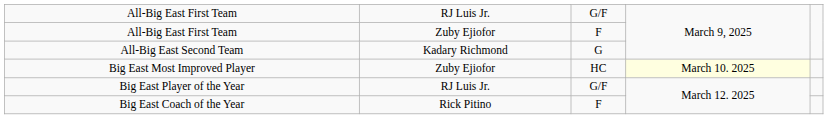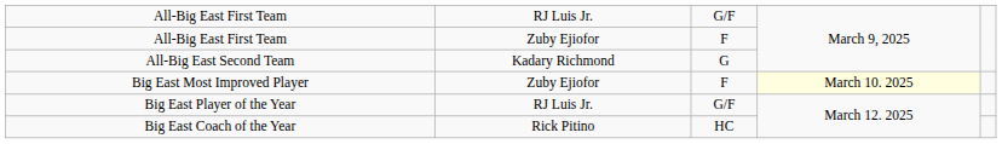Big East Most Improved Player | column 3: HC -> F
Big East Coach of the Year | column 3: F -> HC
